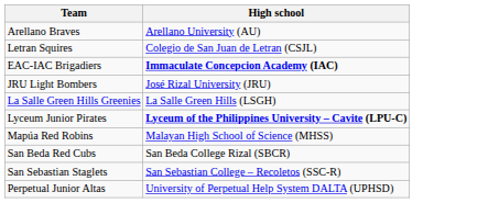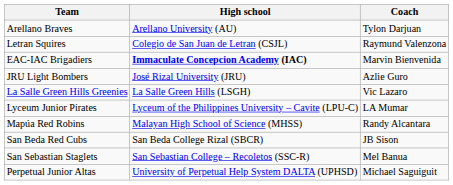+ column: Coach | Tylon Darjuan | Raymund Valenzona | Marvin Bienvenida | Azlie Guro | Vic Lazaro | LA Mumar | Randy Alcantara | JB Sison | Mel Banua | Michael Saguiguit
Lyceum Junior Pirates | High school: bold -> normal
